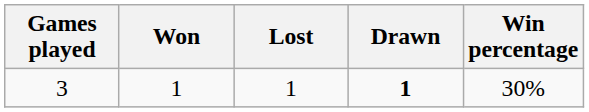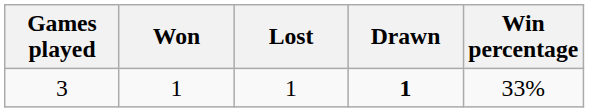3 | Win percentage: 30% -> 33%
